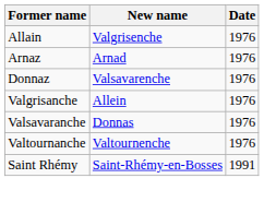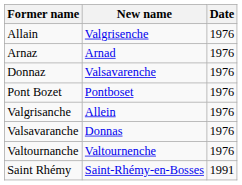+ row: Pont Bozet | Pontboset | 1976
